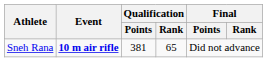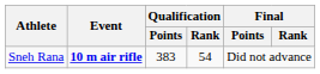Sneh Rana | Qualification / Points: 381 -> 383
Sneh Rana | Qualification / Rank: 65 -> 54
